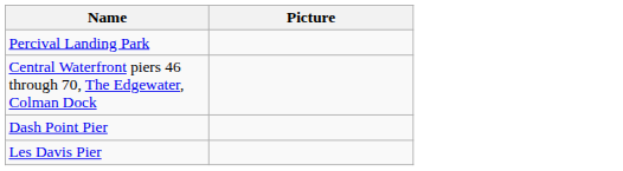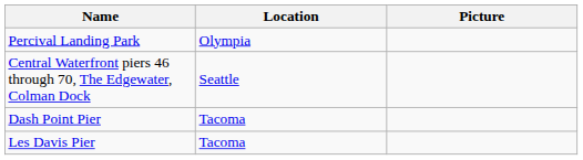+ column: Location | Olympia | Seattle | Tacoma | Tacoma
